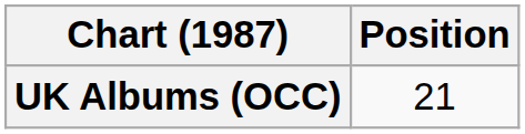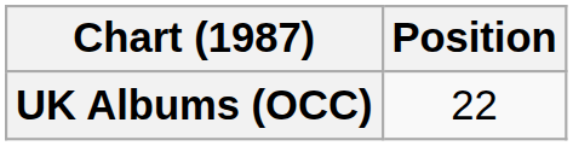UK Albums (OCC) | Position: 21 -> 22
